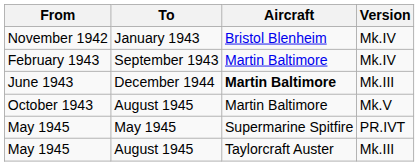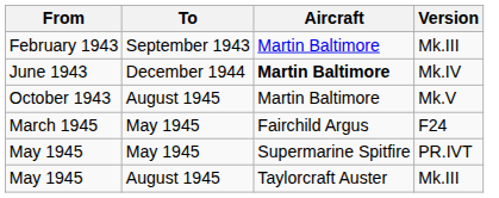- row: November 1942 | January 1943 | Bristol Blenheim | Mk.IV
February 1943 | Version: Mk.IV -> Mk.III
June 1943 | Version: Mk.III -> Mk.IV
+ row: March 1945 | May 1945 | Fairchild Argus | F24
